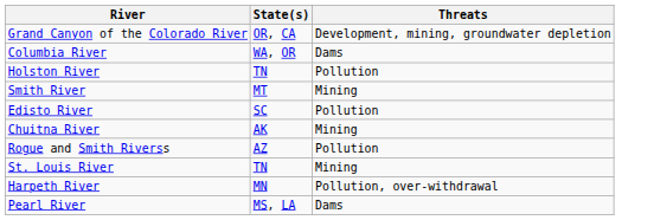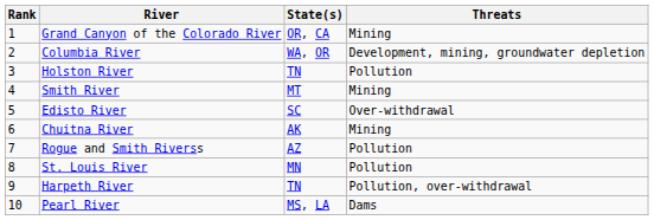+ column: Rank | 1 | 2 | 3 | 4 | 5 | 6 | 7 | 8 | 9 | 10
Grand Canyon of the Colorado River | Threats: Development, mining, groundwater depletion -> Mining
Columbia River | Threats: Dams -> Development, mining, groundwater depletion
Edisto River | Threats: Pollution -> Over-withdrawal
St. Louis River | State(s): TN -> MN
St. Louis River | Threats: Mining -> Pollution
Harpeth River | State(s): MN -> TN
